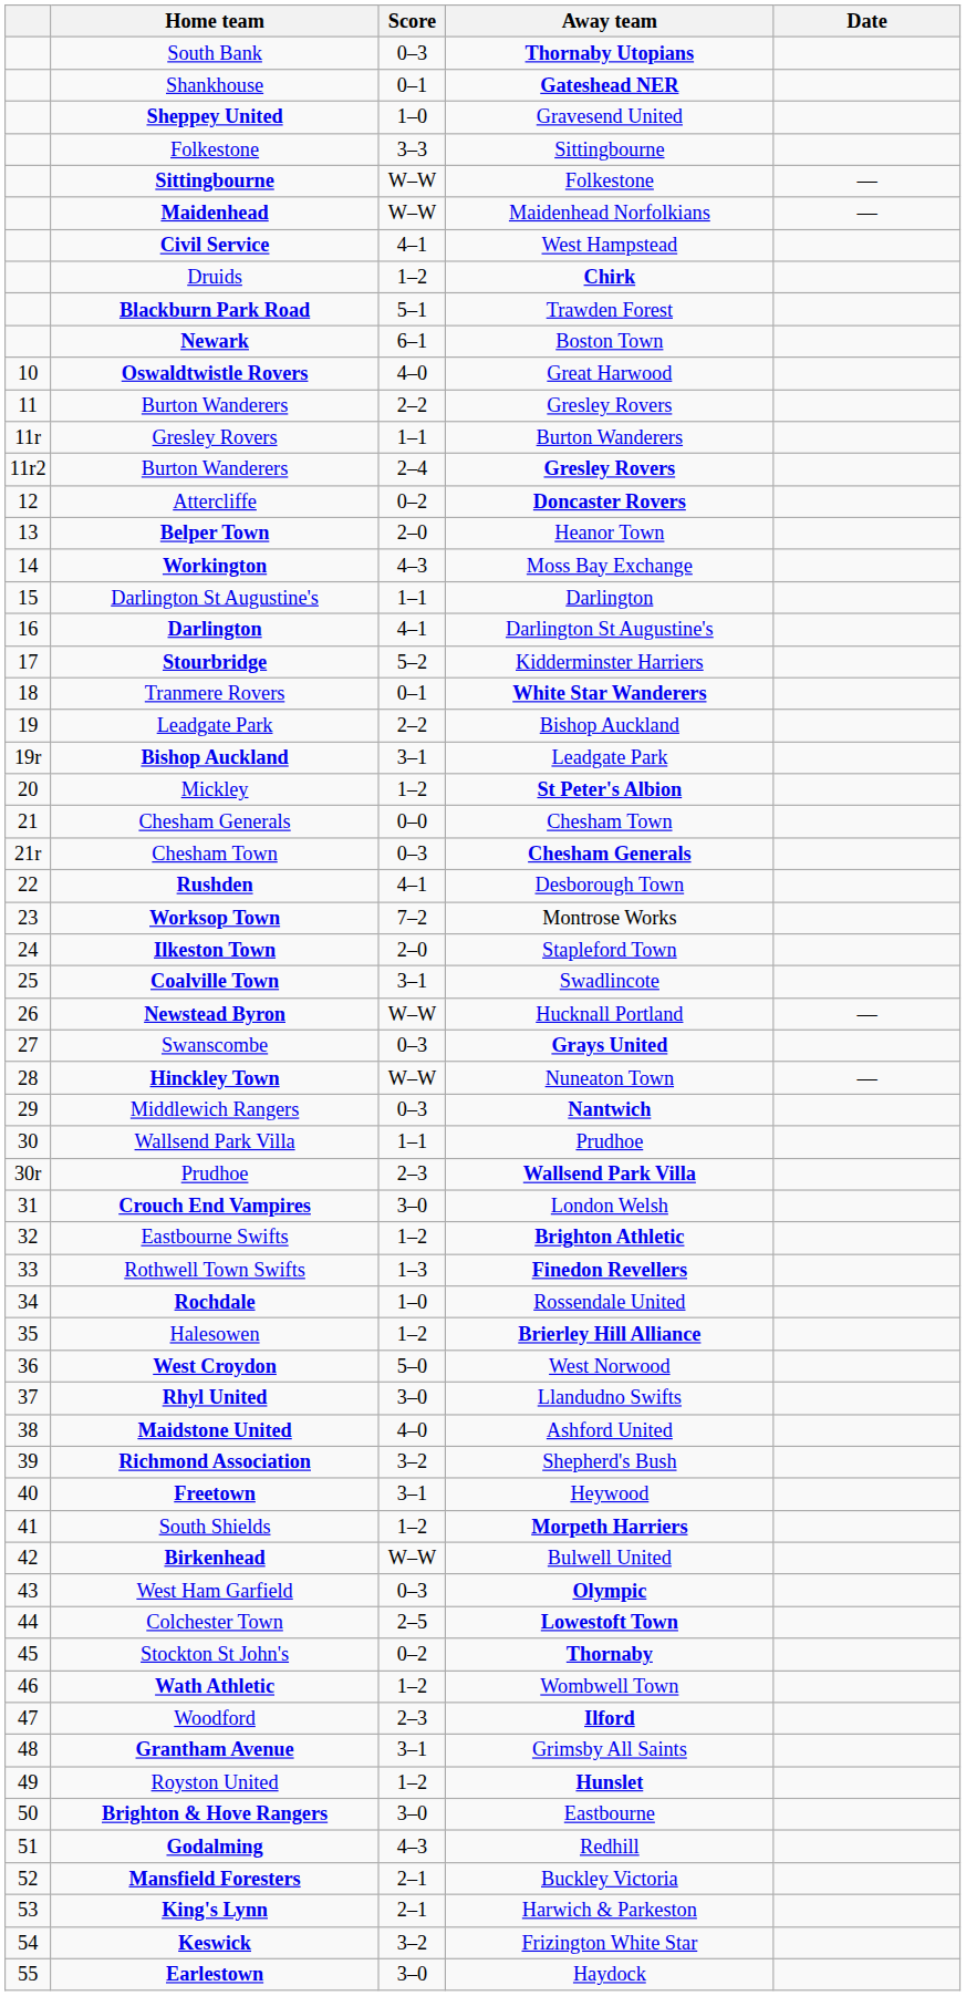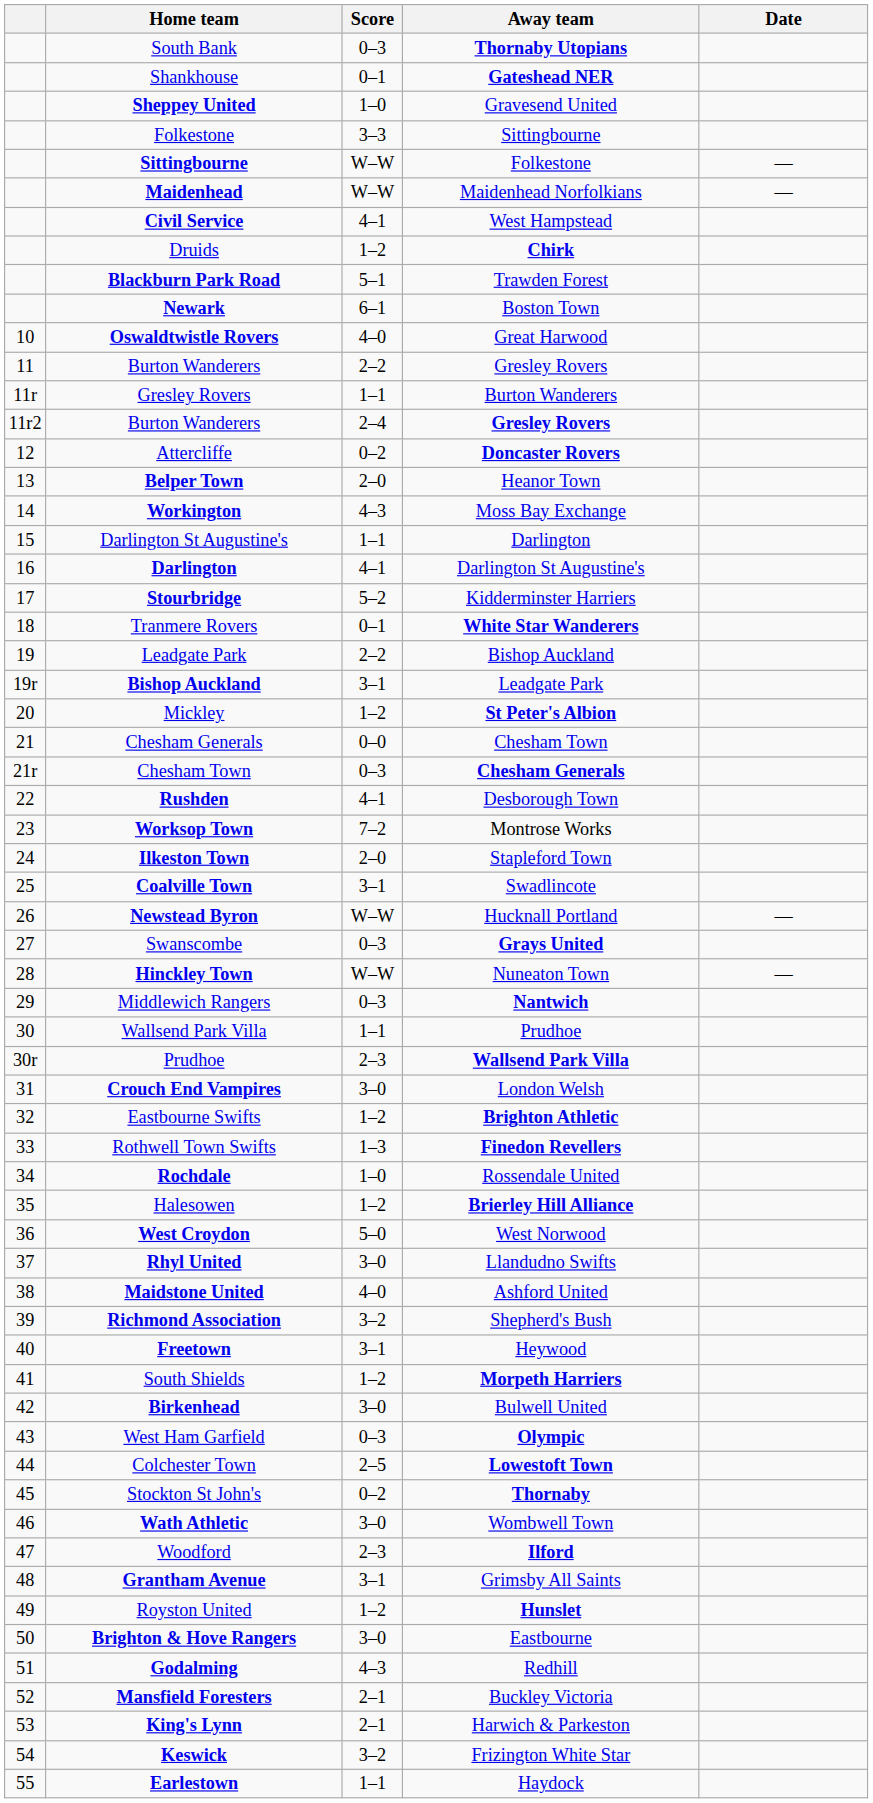Birkenhead | Score: W–W -> 3–0
Wath Athletic | Score: 1–2 -> 3–0
Earlestown | Score: 3–0 -> 1–1
